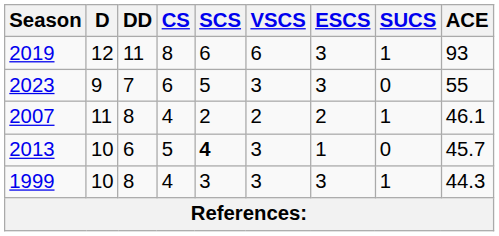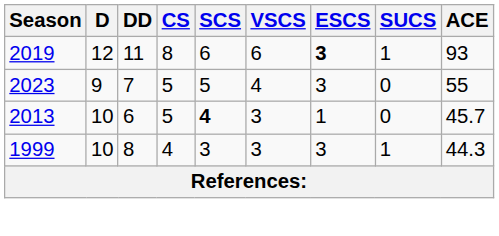2019 | ESCS: normal -> bold
2023 | CS: 6 -> 5
2023 | VSCS: 3 -> 4
- row: 2007 | 11 | 8 | 4 | 2 | 2 | 2 | 1 | 46.1
